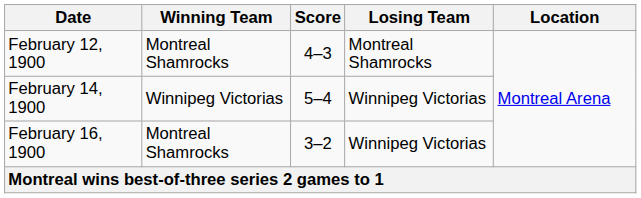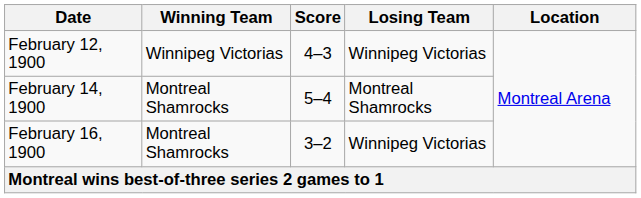February 12, 1900 | Winning Team: Montreal Shamrocks -> Winnipeg Victorias
February 12, 1900 | Losing Team: Montreal Shamrocks -> Winnipeg Victorias
February 14, 1900 | Winning Team: Winnipeg Victorias -> Montreal Shamrocks
February 14, 1900 | Losing Team: Winnipeg Victorias -> Montreal Shamrocks
